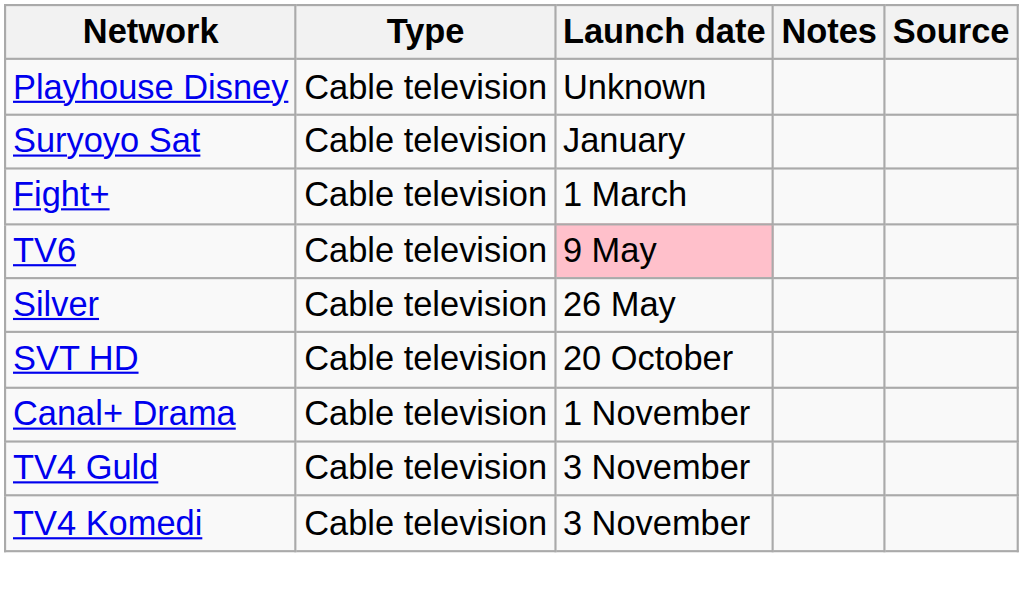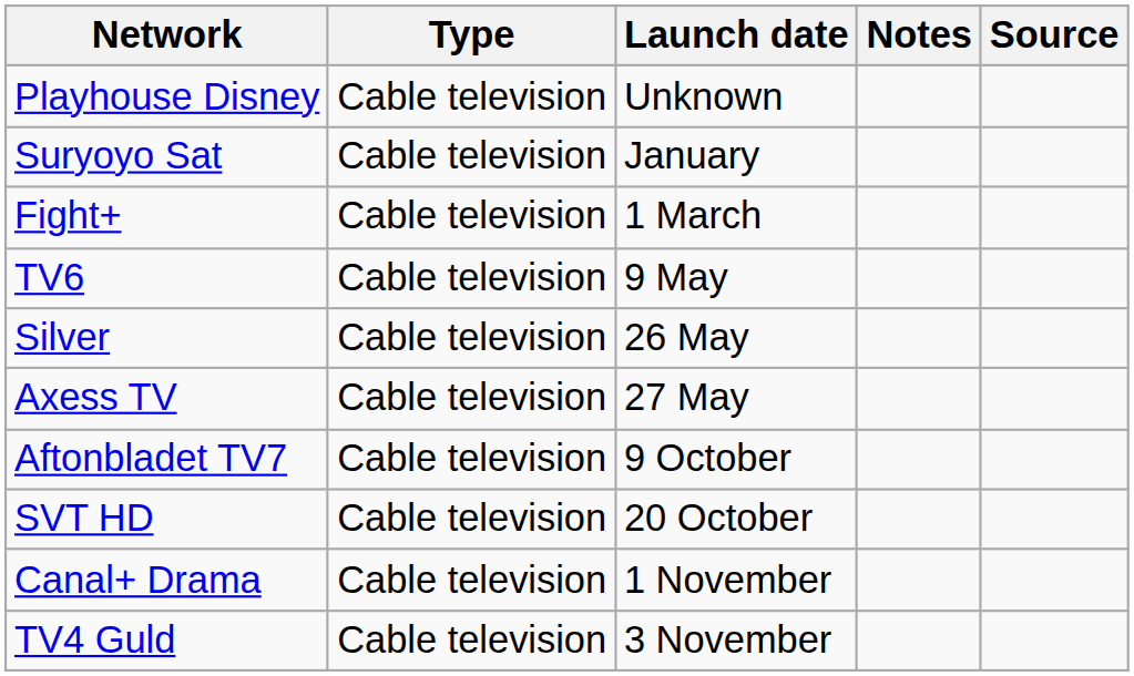TV6 | Launch date: pink background -> no background
+ row: Axess TV | Cable television | 27 May
+ row: Aftonbladet TV7 | Cable television | 9 October
- row: TV4 Komedi | Cable television | 3 November
